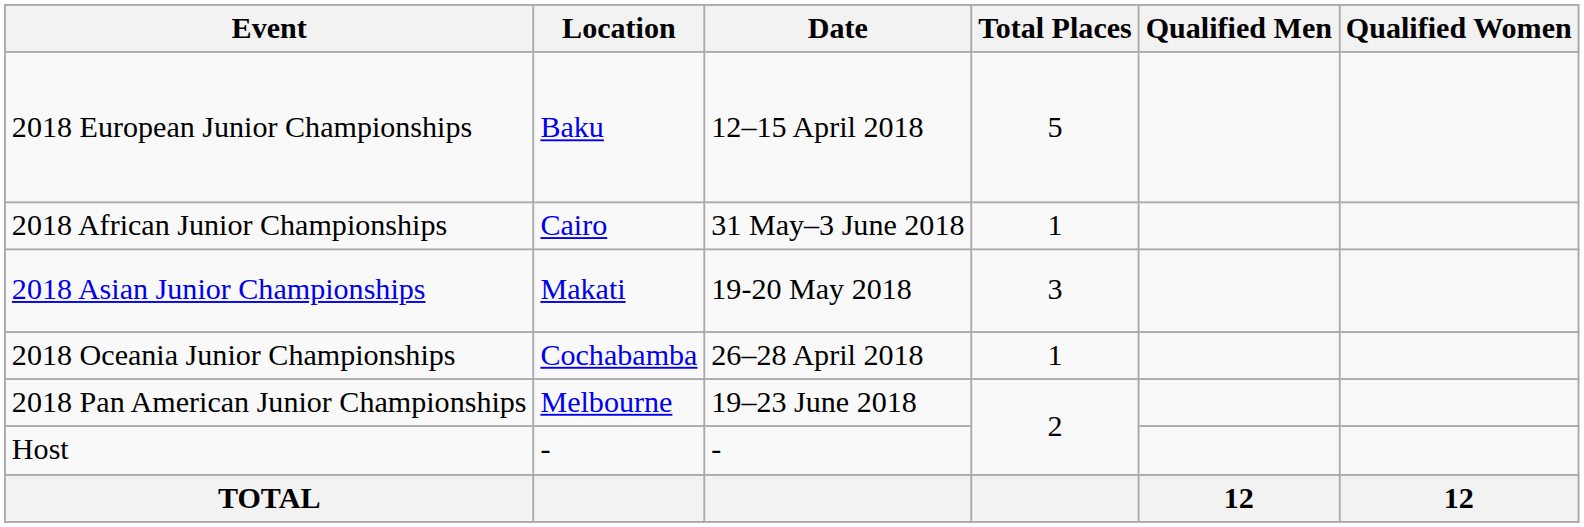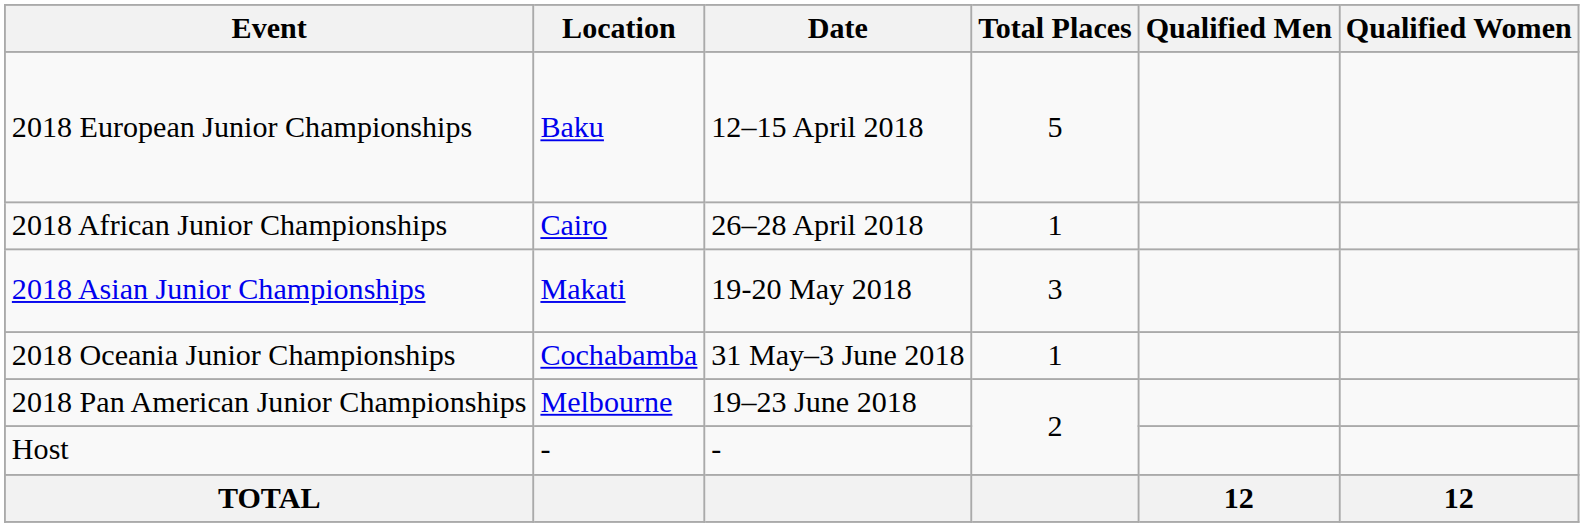2018 African Junior Championships | Date: 31 May–3 June 2018 -> 26–28 April 2018
2018 Oceania Junior Championships | Date: 26–28 April 2018 -> 31 May–3 June 2018
